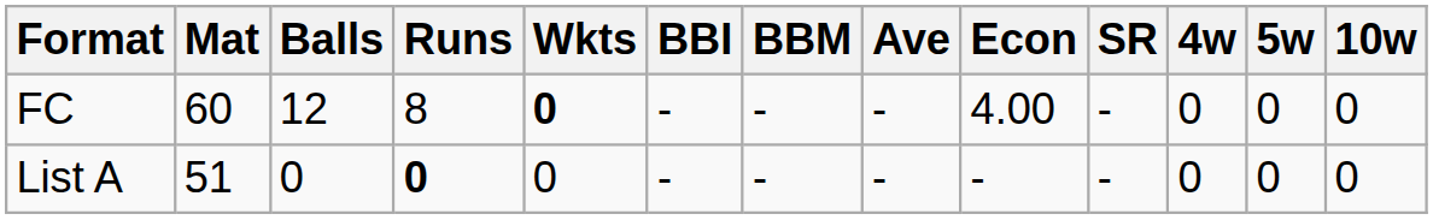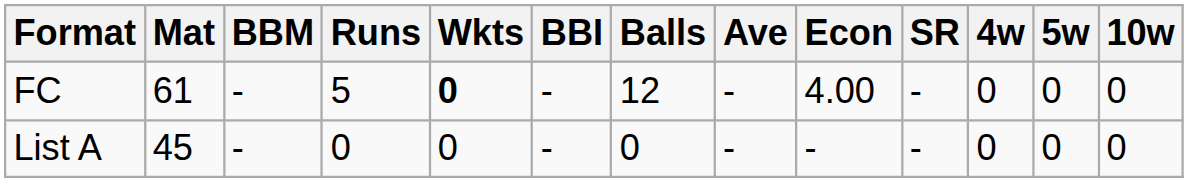columns swapped: Balls <-> BBM
FC | Mat: 60 -> 61
FC | Runs: 8 -> 5
List A | Mat: 51 -> 45
List A | Runs: bold -> normal
